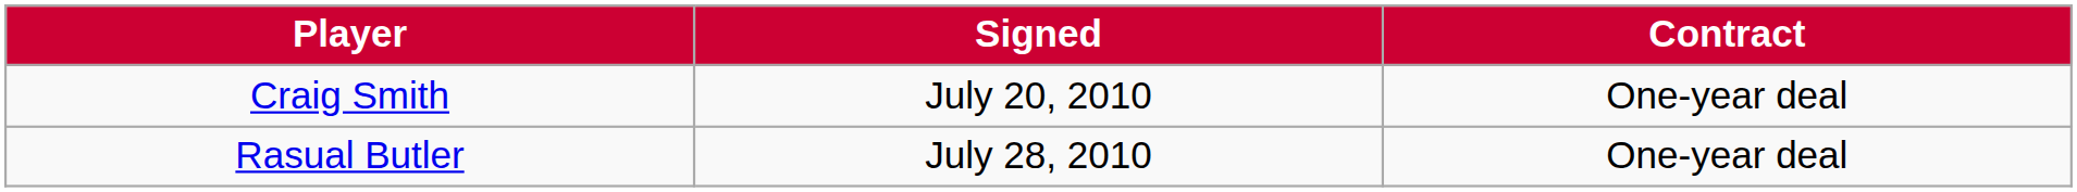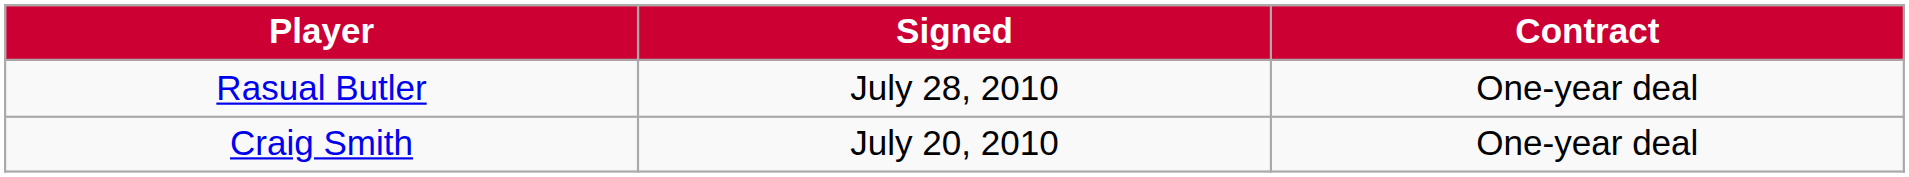rows swapped: Craig Smith <-> Rasual Butler
